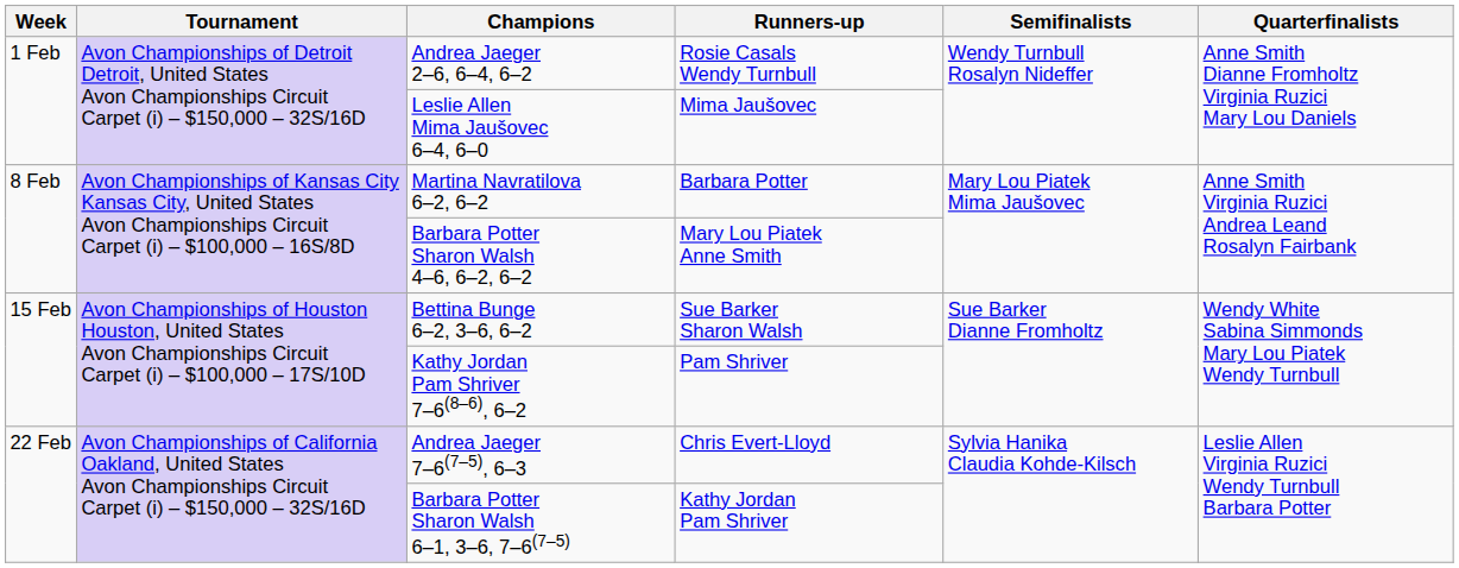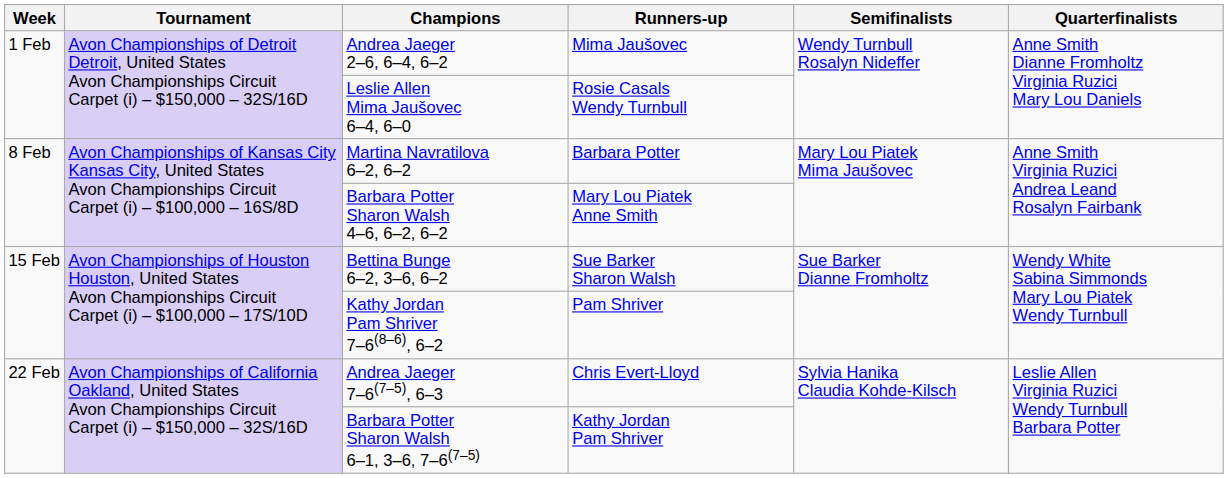Andrea Jaeger 2–6, 6–4, 6–2 | Runners-up: Rosie Casals Wendy Turnbull -> Mima Jaušovec
Leslie Allen Mima Jaušovec 6–4, 6–0 | Runners-up: Mima Jaušovec -> Rosie Casals Wendy Turnbull
